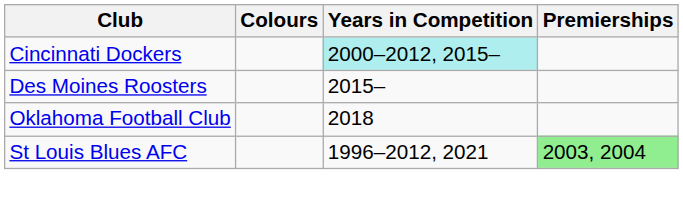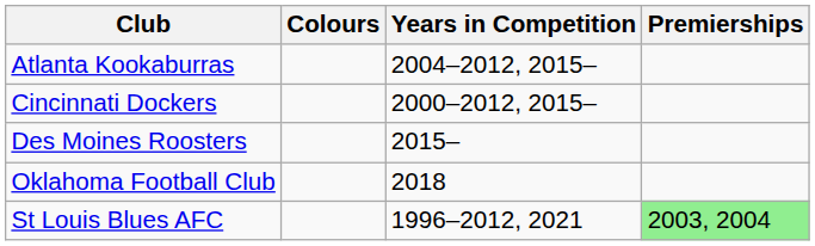+ row: Atlanta Kookaburras | 2004–2012, 2015–
Cincinnati Dockers | Years in Competition: paleturquoise background -> no background
